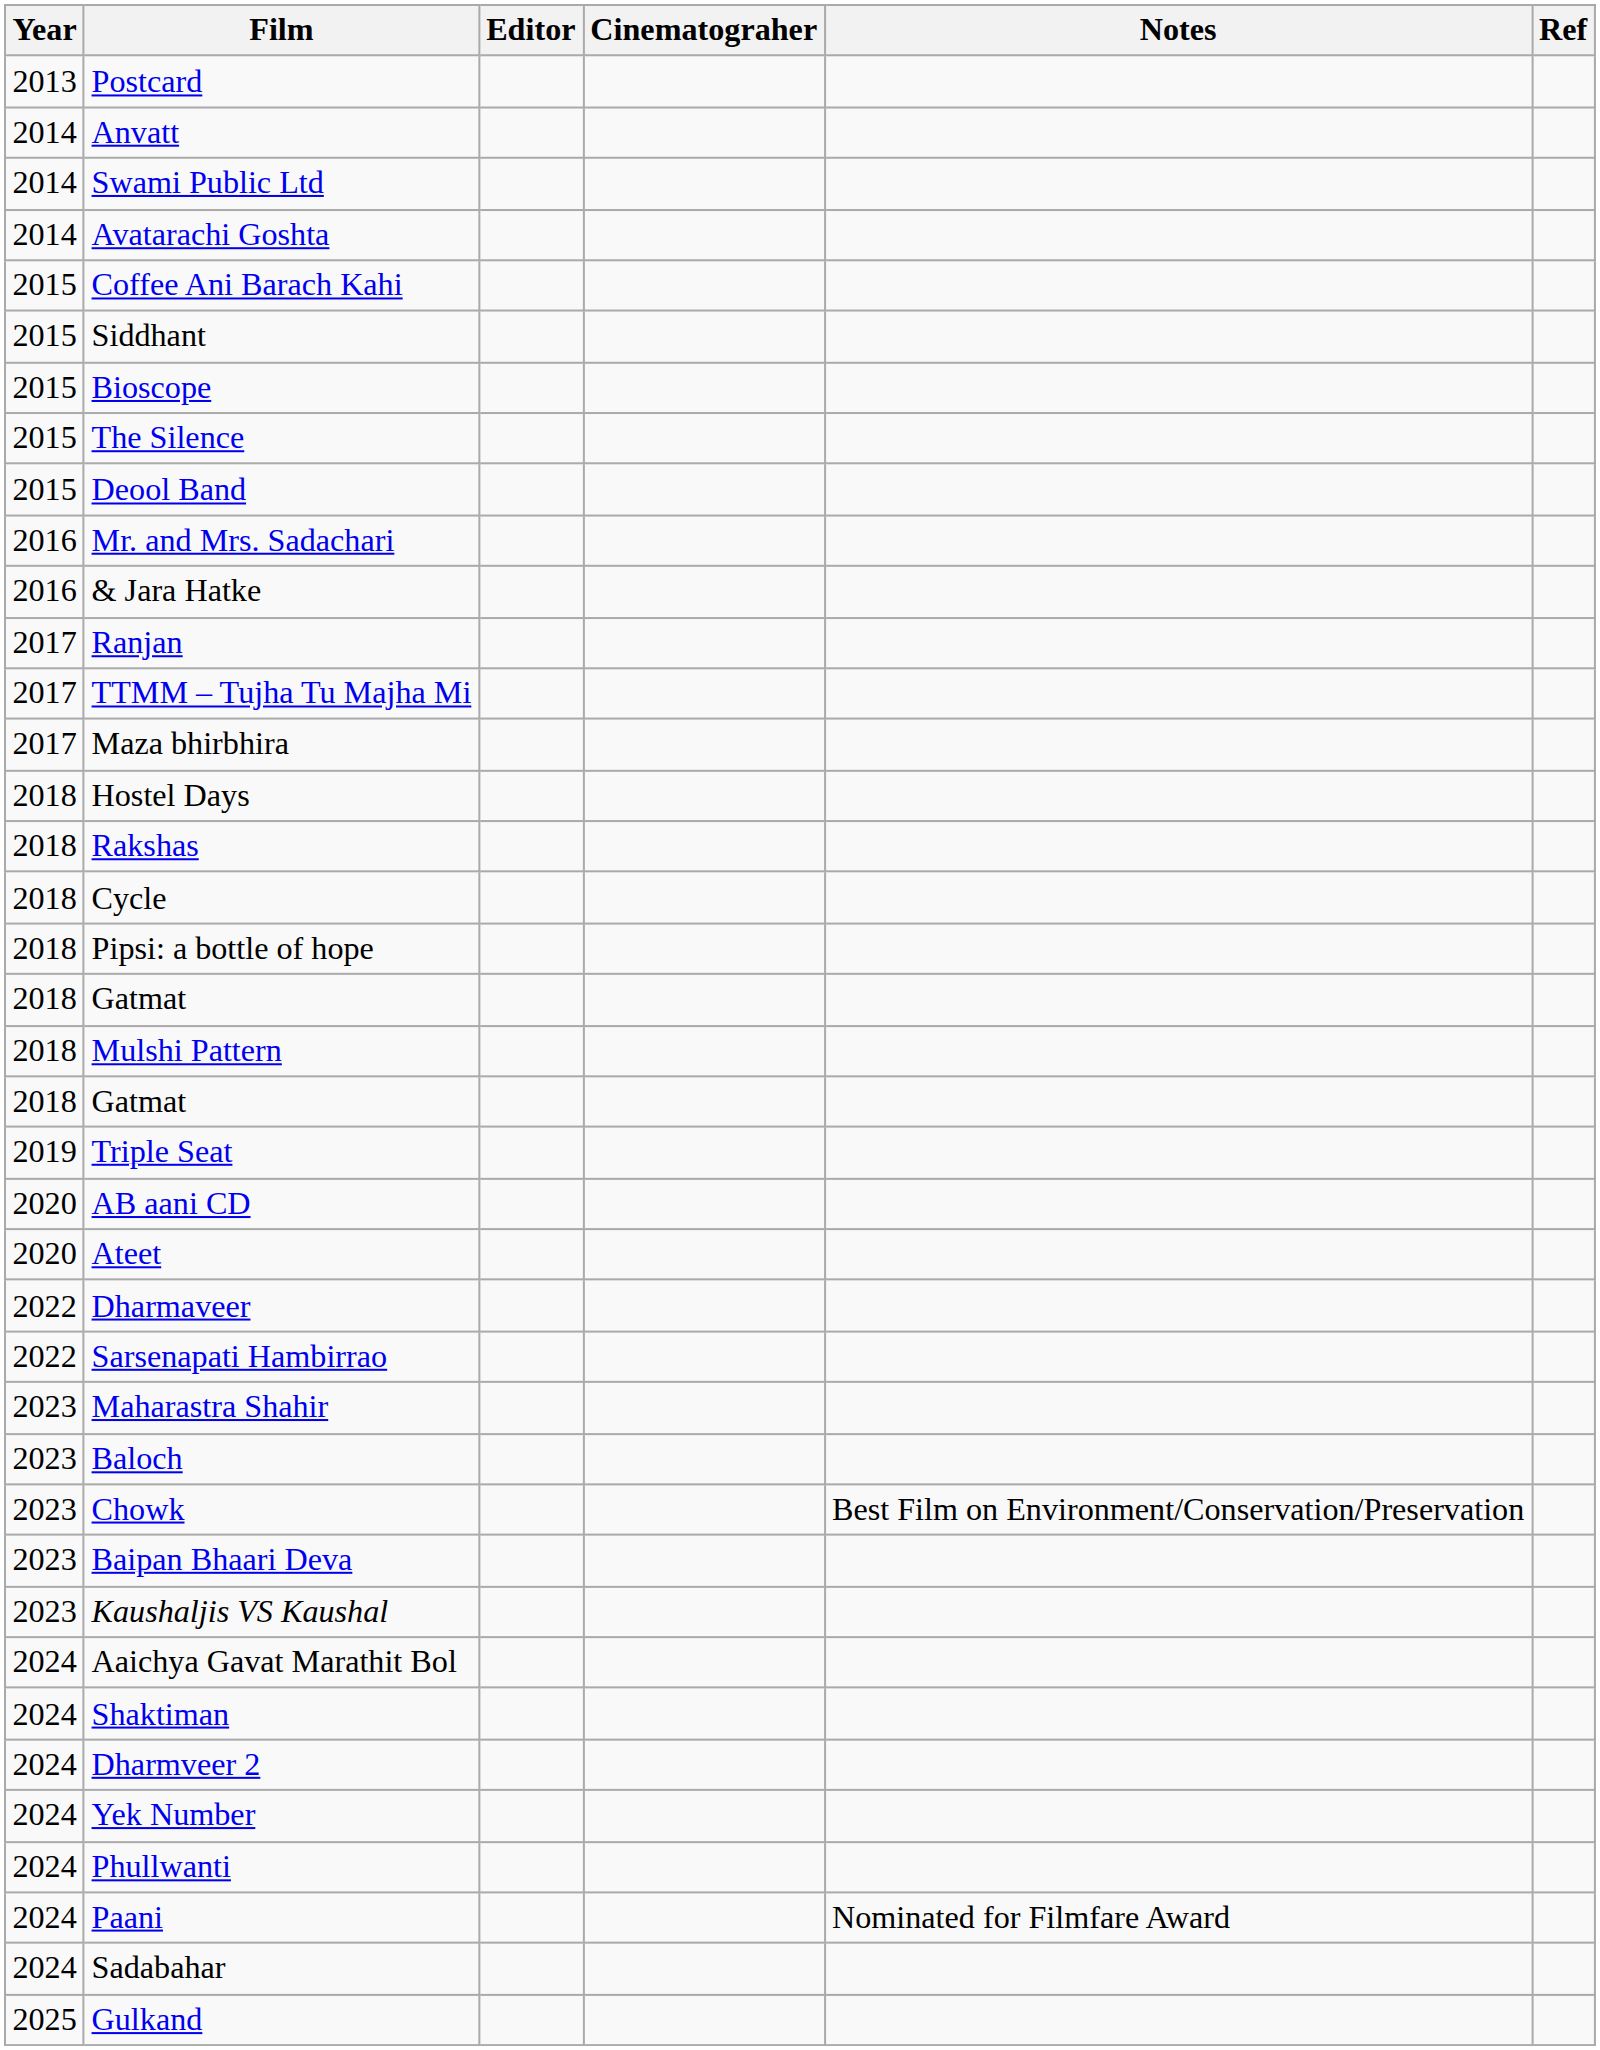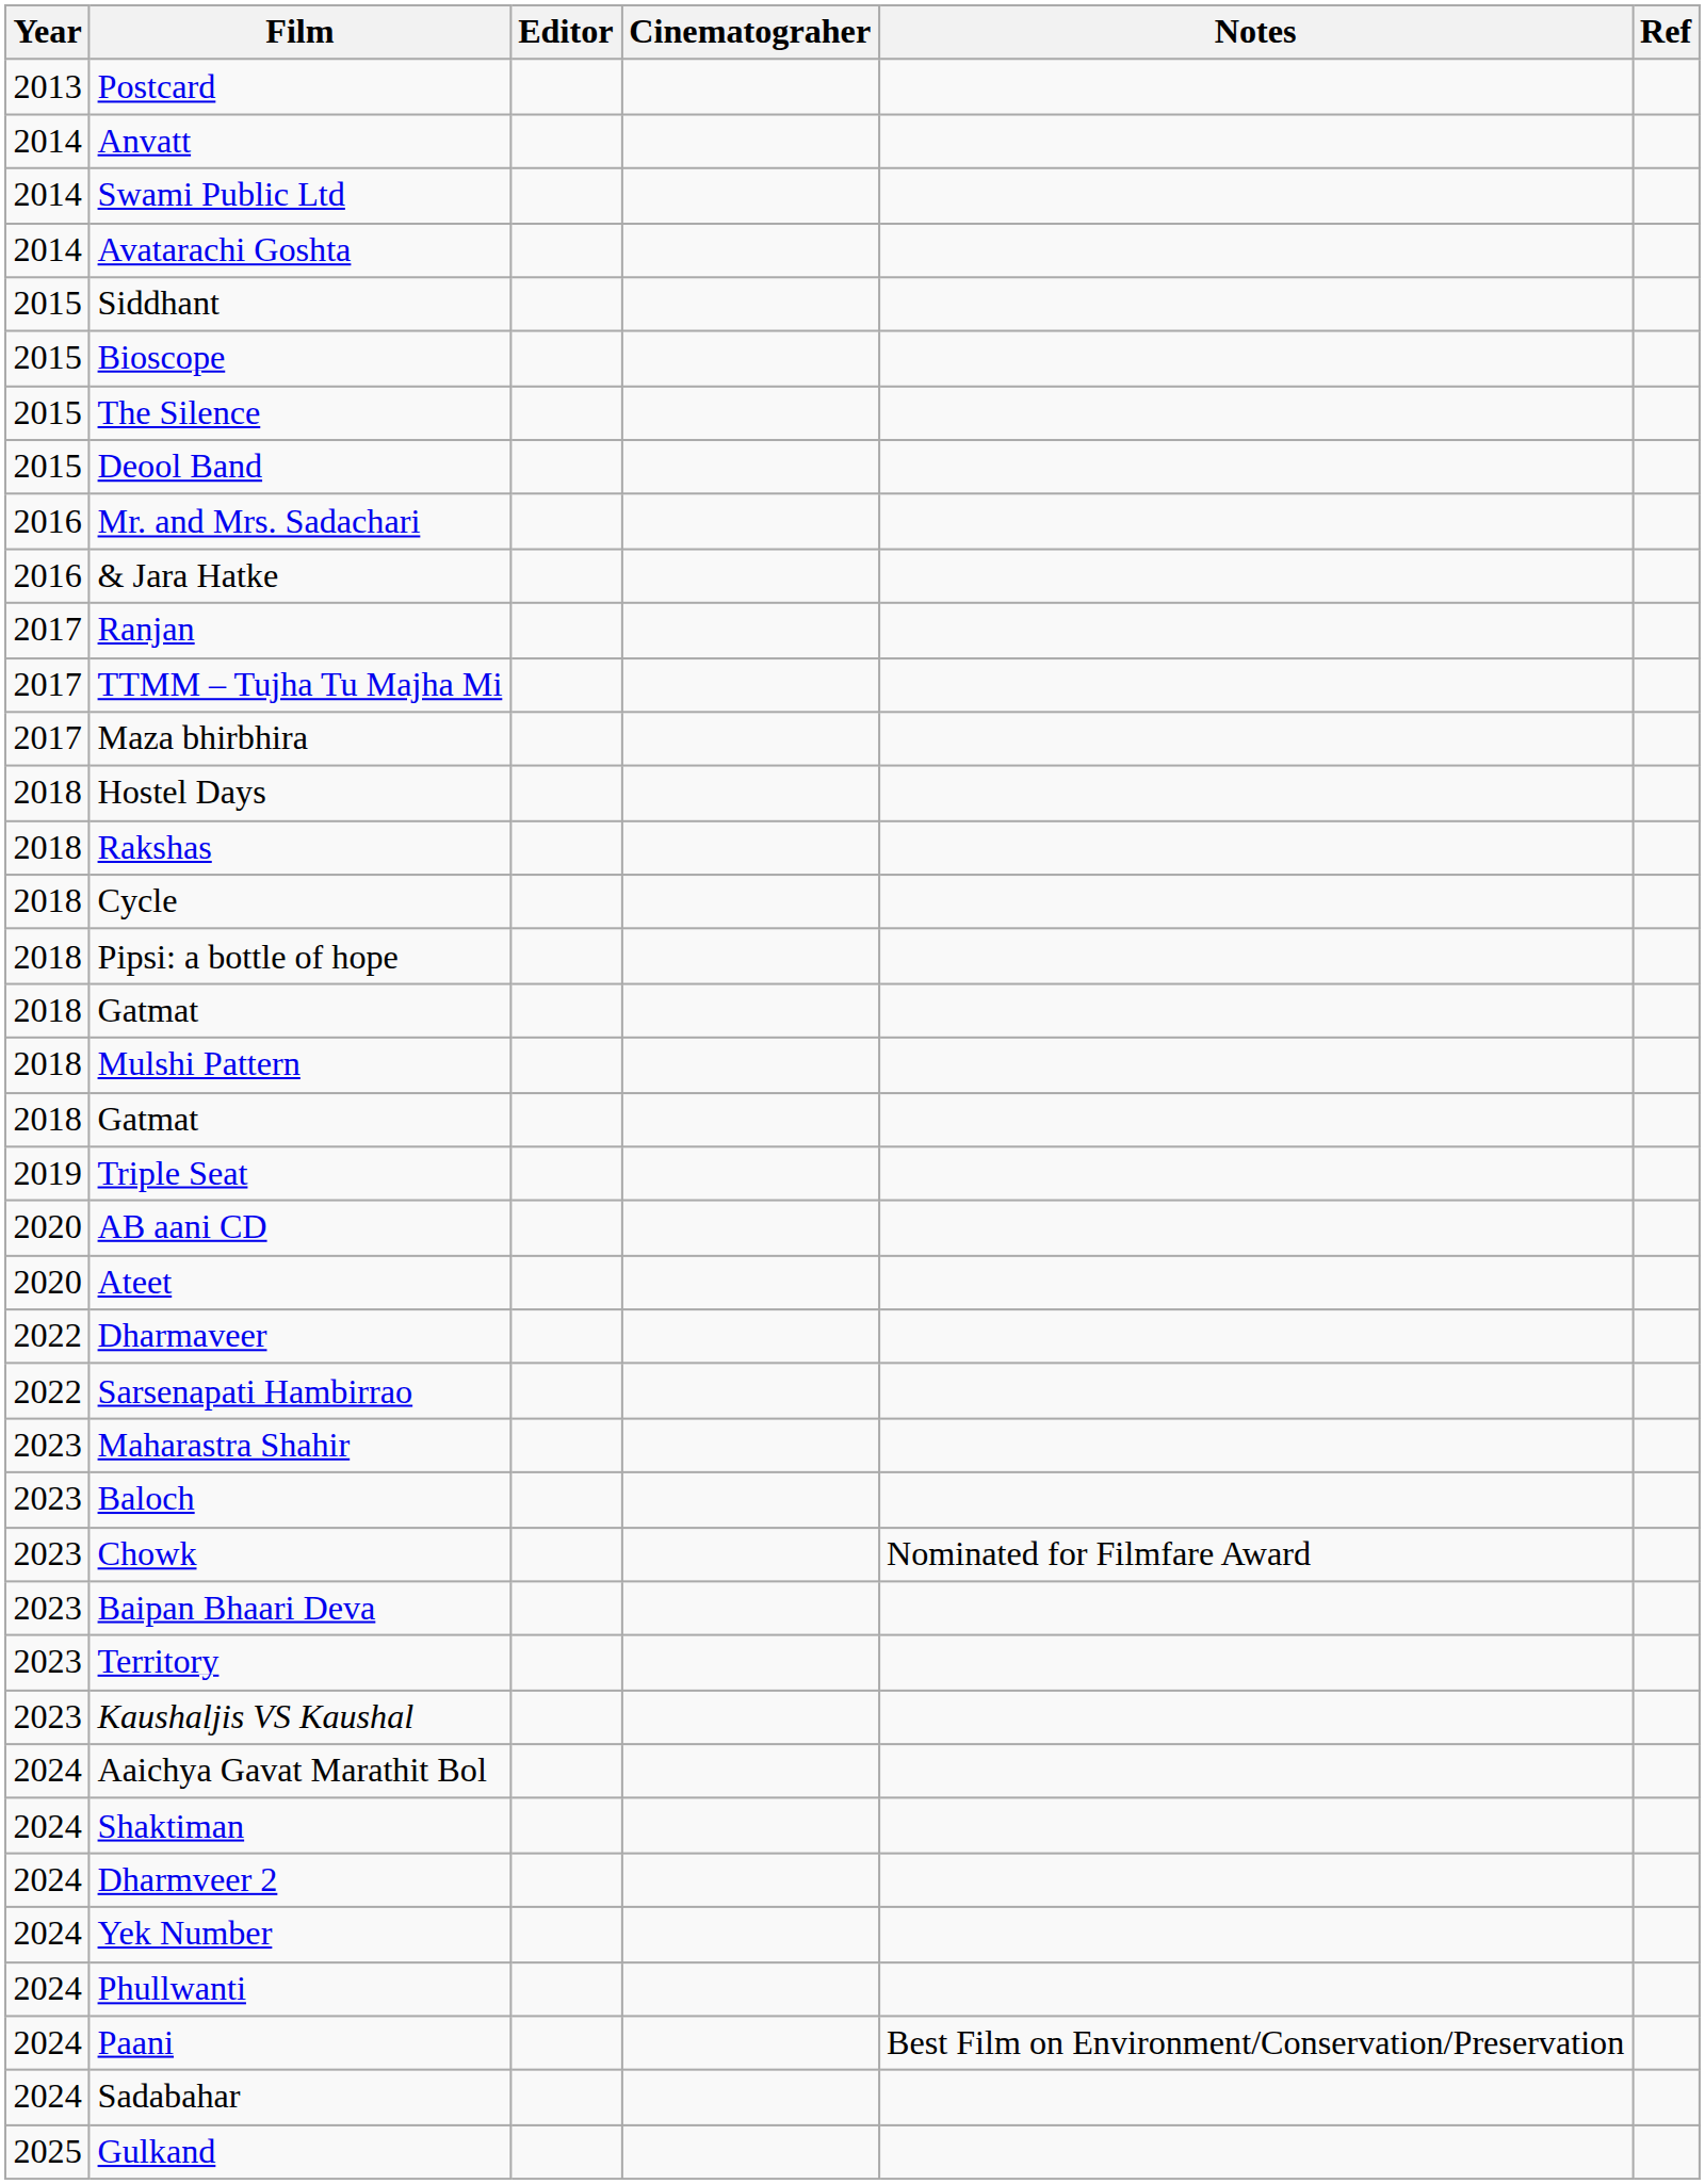- row: 2015 | Coffee Ani Barach Kahi
Chowk | Notes: Best Film on Environment/Conservation/Preservation -> Nominated for Filmfare Award
+ row: 2023 | Territory
Paani | Notes: Nominated for Filmfare Award -> Best Film on Environment/Conservation/Preservation
